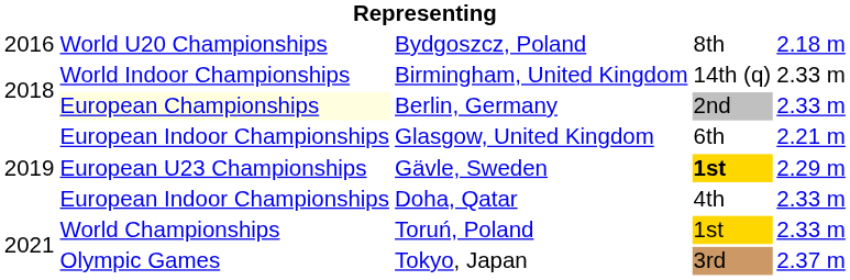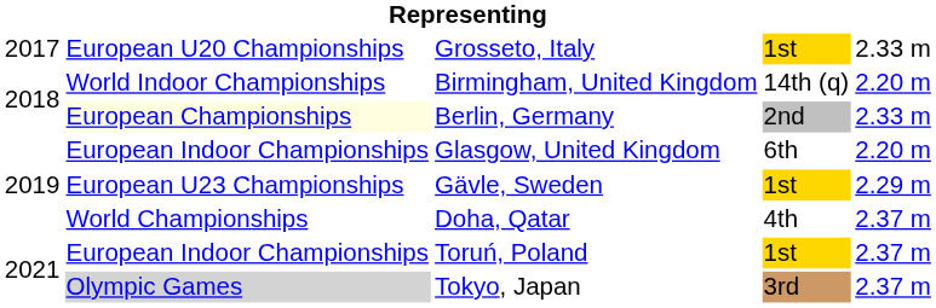- row: 2016 | World U20 Championships | Bydgoszcz, Poland | 8th | 2.18 m
+ row: 2017 | European U20 Championships | Grosseto, Italy | 1st | 2.33 m
Birmingham, United Kingdom | column 5: 2.33 m -> 2.20 m
Glasgow, United Kingdom | column 5: 2.21 m -> 2.20 m
Gävle, Sweden | column 4: bold -> normal
Doha, Qatar | column 2: European Indoor Championships -> World Championships
Doha, Qatar | column 5: 2.33 m -> 2.37 m
Toruń, Poland | column 2: World Championships -> European Indoor Championships
Toruń, Poland | column 5: 2.33 m -> 2.37 m
Tokyo, Japan | column 2: no background -> lightgrey background
